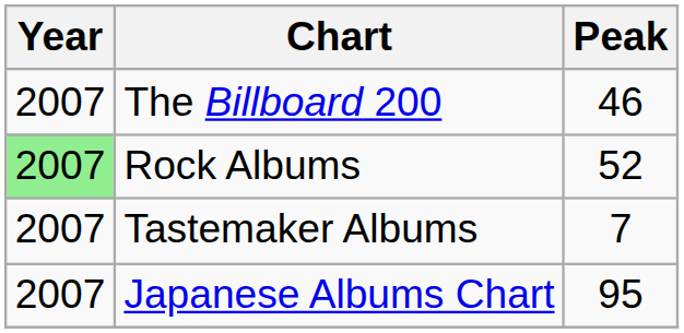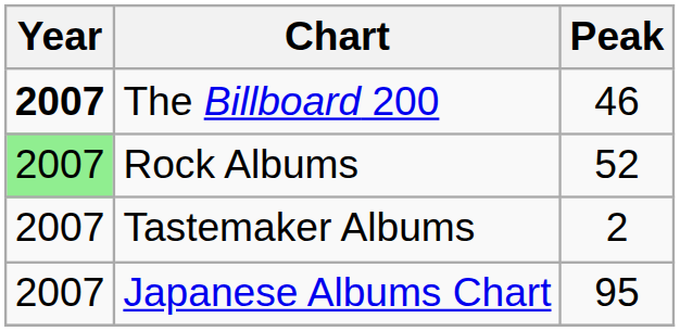The Billboard 200 | Year: normal -> bold
Tastemaker Albums | Peak: 7 -> 2
